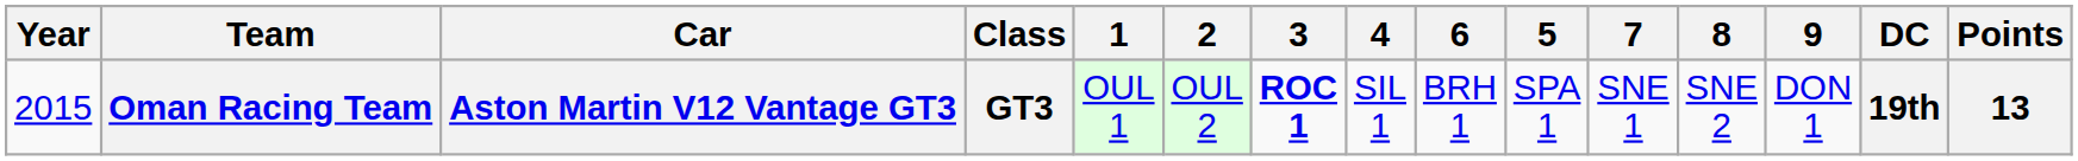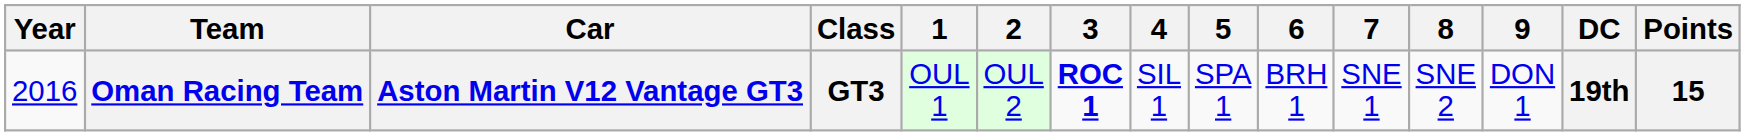columns swapped: 5 <-> 6
Oman Racing Team | Year: 2015 -> 2016
Oman Racing Team | Points: 13 -> 15
